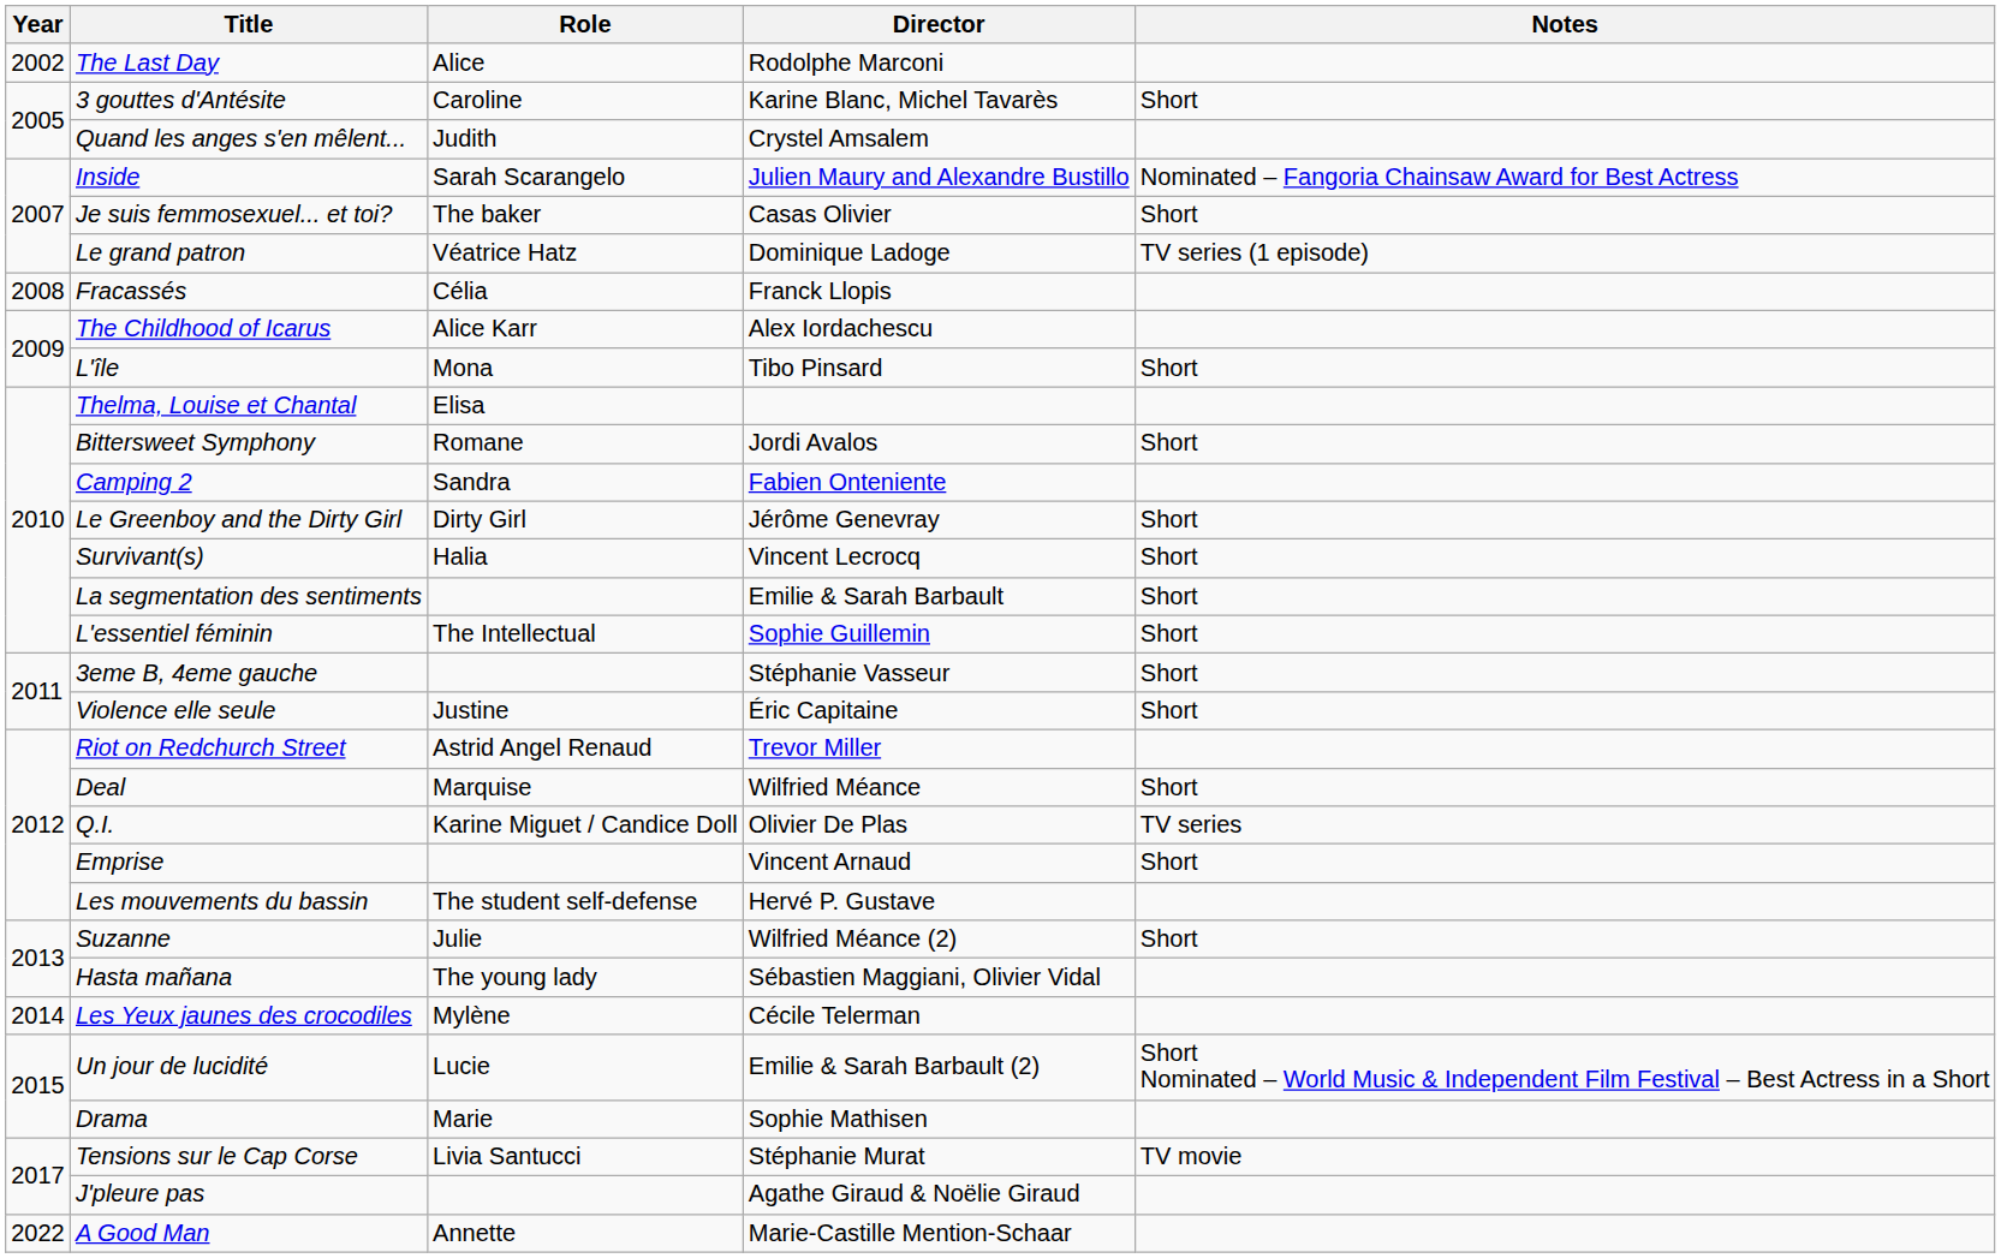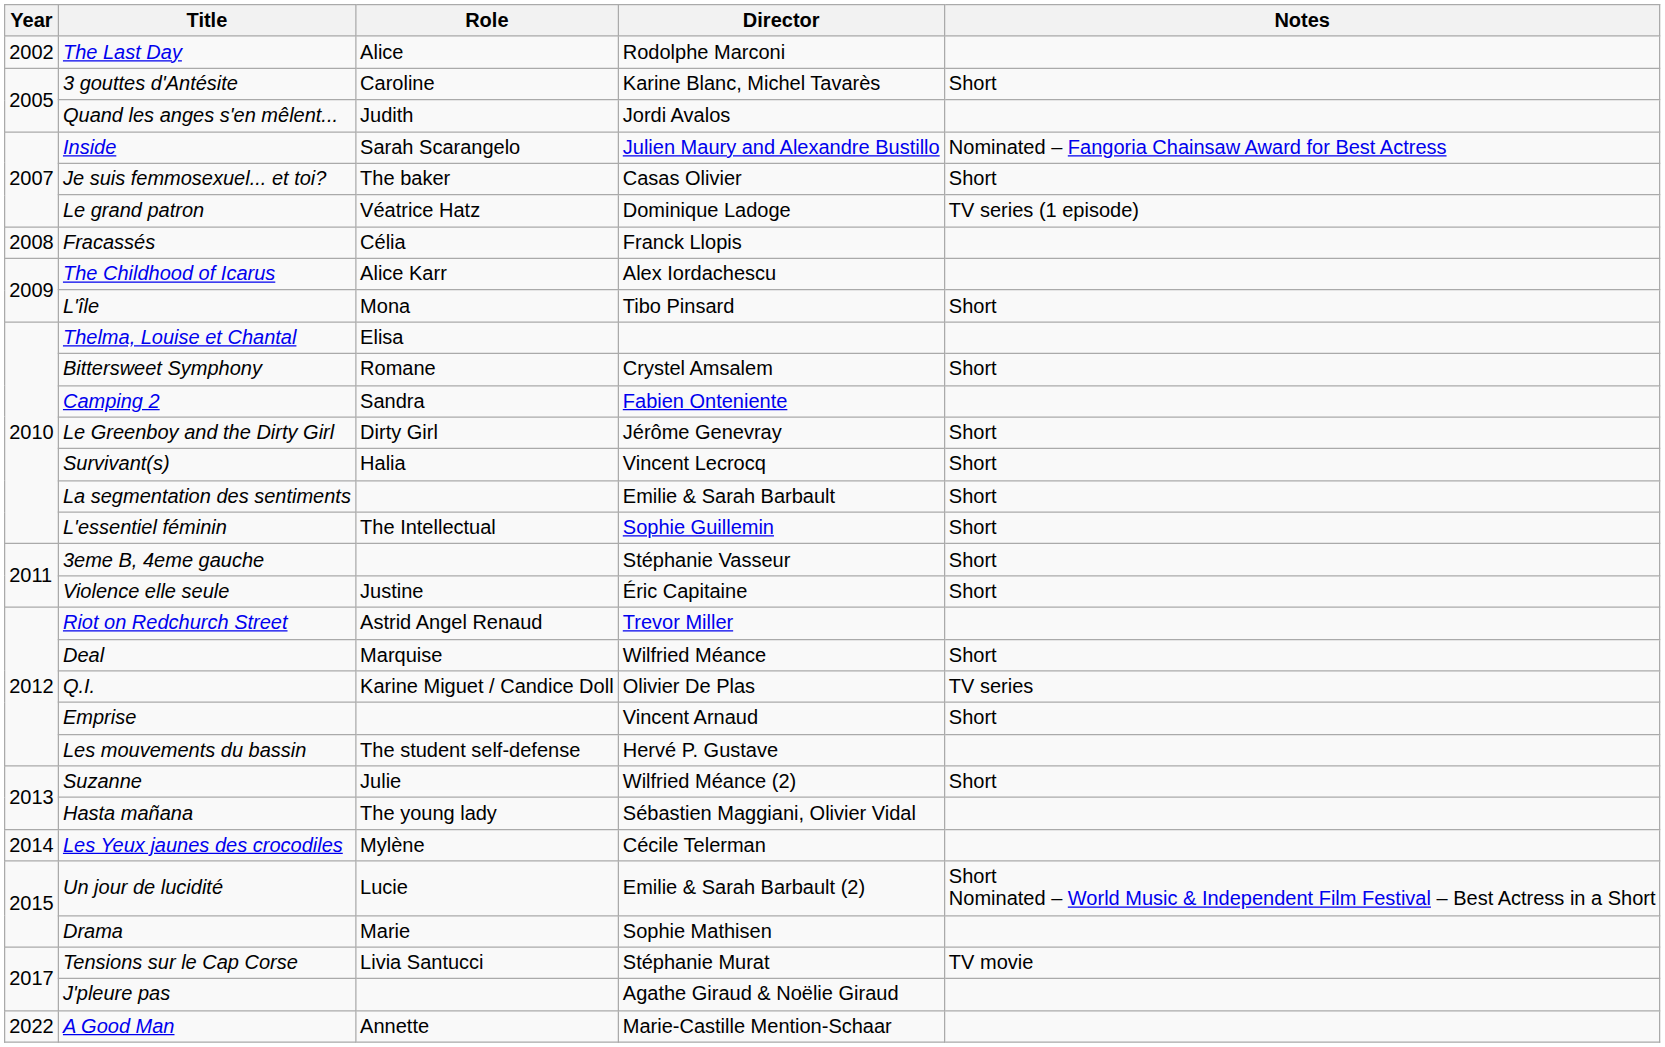Quand les anges s'en mêlent... | Director: Crystel Amsalem -> Jordi Avalos
Bittersweet Symphony | Director: Jordi Avalos -> Crystel Amsalem
